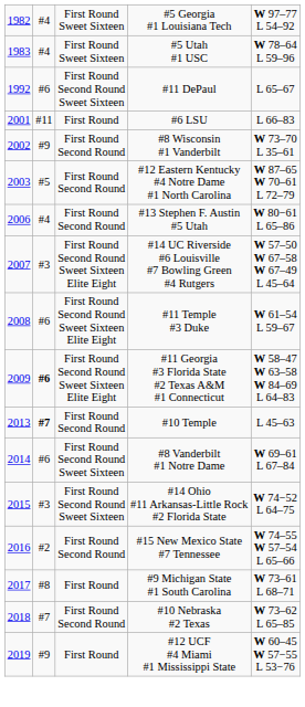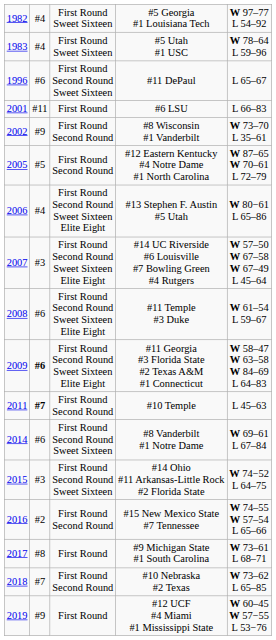#11 DePaul | column 1: 1992 -> 1996
#12 Eastern Kentucky #4 Notre Dame #1 North Carolina | column 1: 2003 -> 2005
#13 Stephen F. Austin #5 Utah | column 3: First Round Second Round -> First Round Second Round Sweet Sixteen Elite Eight
#10 Temple | column 1: 2013 -> 2011
